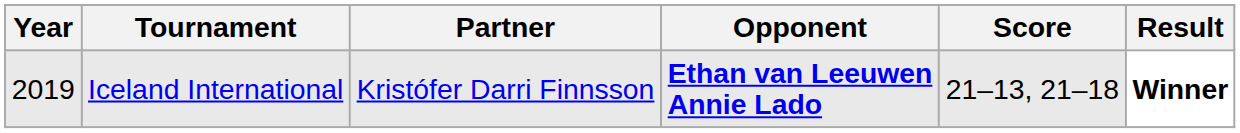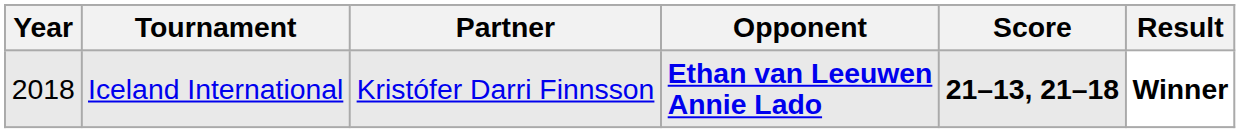Iceland International | Year: 2019 -> 2018
Iceland International | Score: normal -> bold
